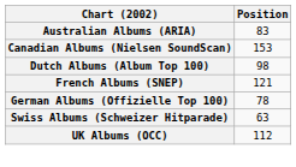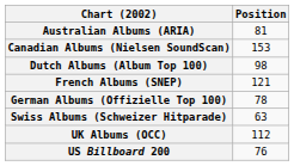Australian Albums (ARIA) | Position: 83 -> 81
+ row: US Billboard 200 | 76
